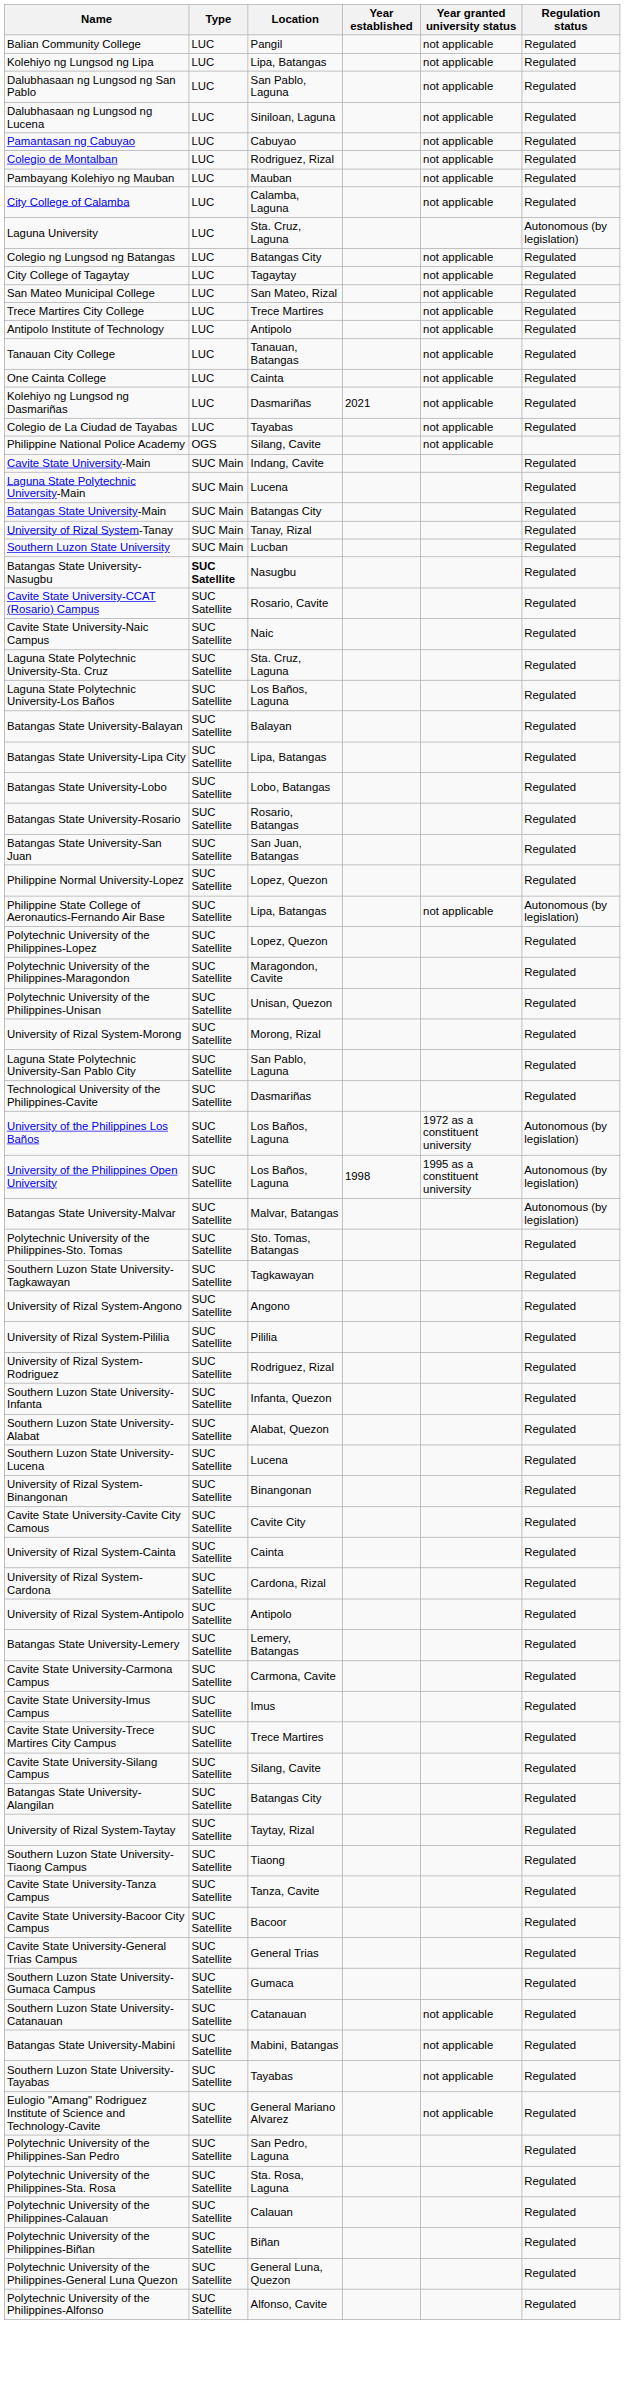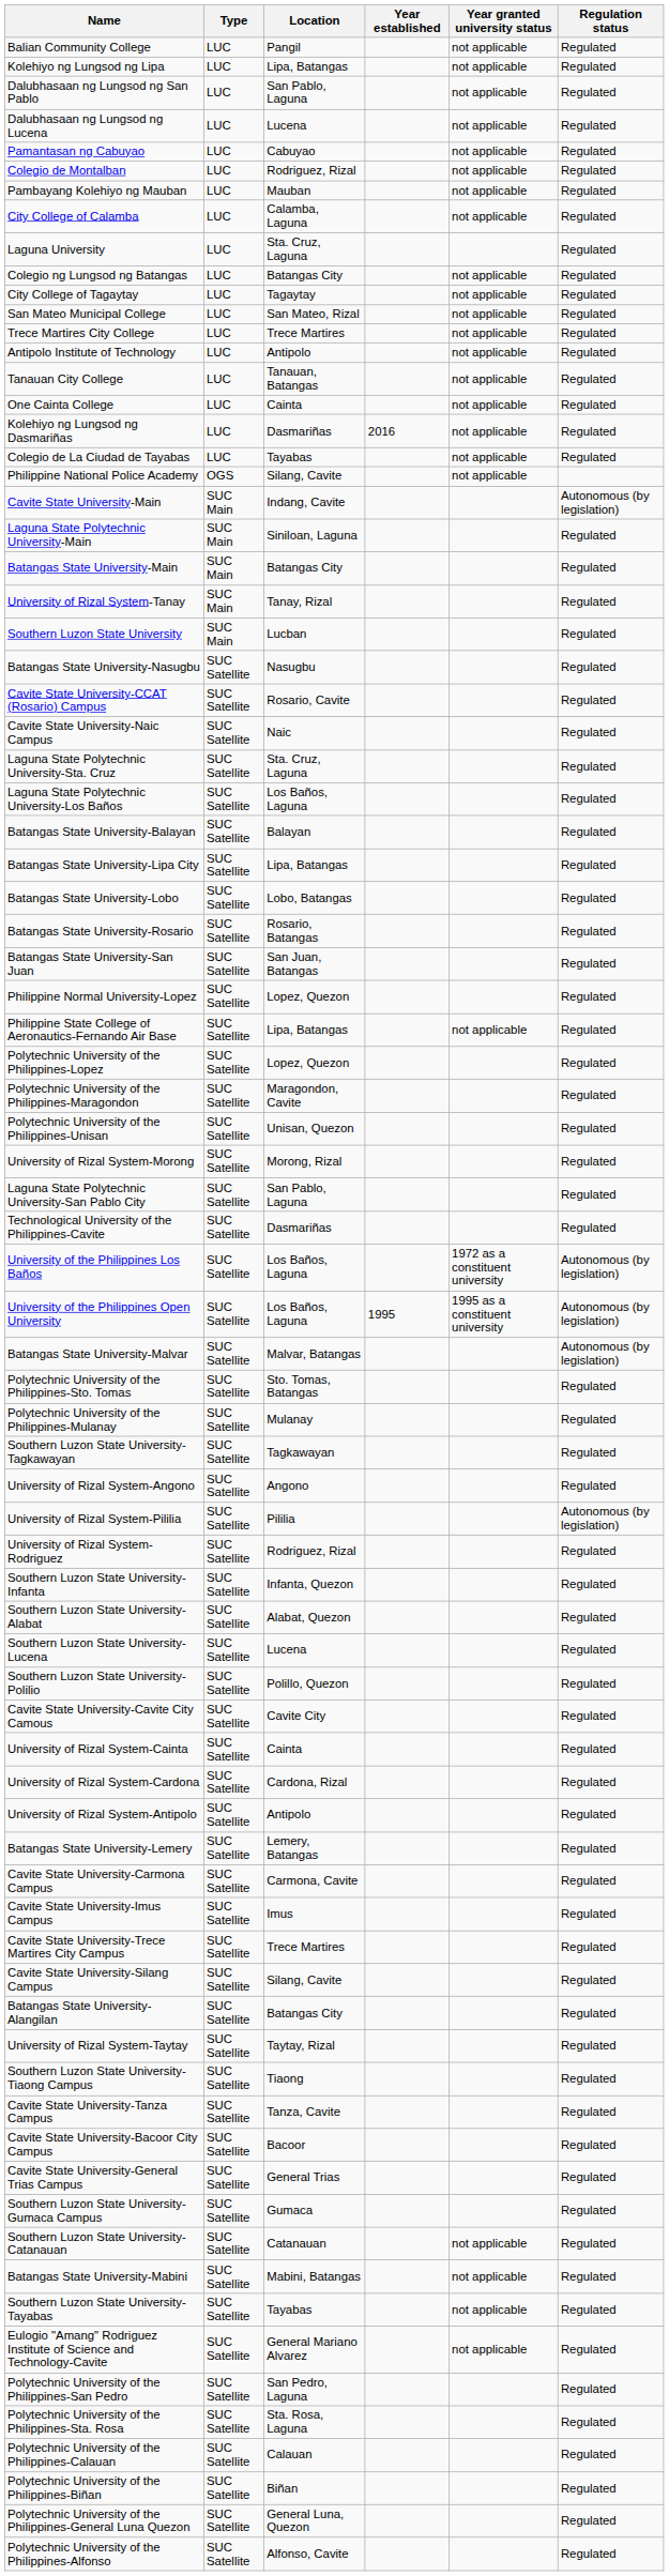Dalubhasaan ng Lungsod ng Lucena | Location: Siniloan, Laguna -> Lucena
Laguna University | Regulation status: Autonomous (by legislation) -> Regulated
Kolehiyo ng Lungsod ng Dasmariñas | Year established: 2021 -> 2016
Cavite State University-Main | Regulation status: Regulated -> Autonomous (by legislation)
Laguna State Polytechnic University-Main | Location: Lucena -> Siniloan, Laguna
Batangas State University-Nasugbu | Type: bold -> normal
Philippine State College of Aeronautics-Fernando Air Base | Regulation status: Autonomous (by legislation) -> Regulated
University of the Philippines Open University | Year established: 1998 -> 1995
+ row: Polytechnic University of the Philippines-Mulanay | SUC Satellite | Mulanay | Regulated
University of Rizal System-Pililia | Regulation status: Regulated -> Autonomous (by legislation)
+ row: Southern Luzon State University-Polilio | SUC Satellite | Polillo, Quezon | Regulated
- row: University of Rizal System-Binangonan | SUC Satellite | Binangonan | Regulated
